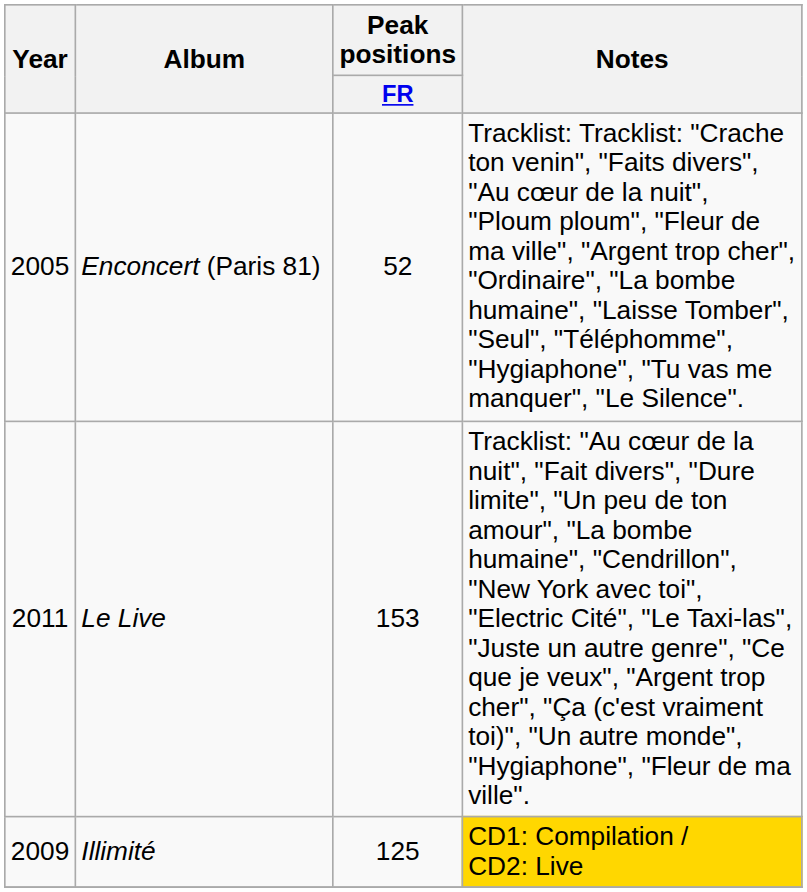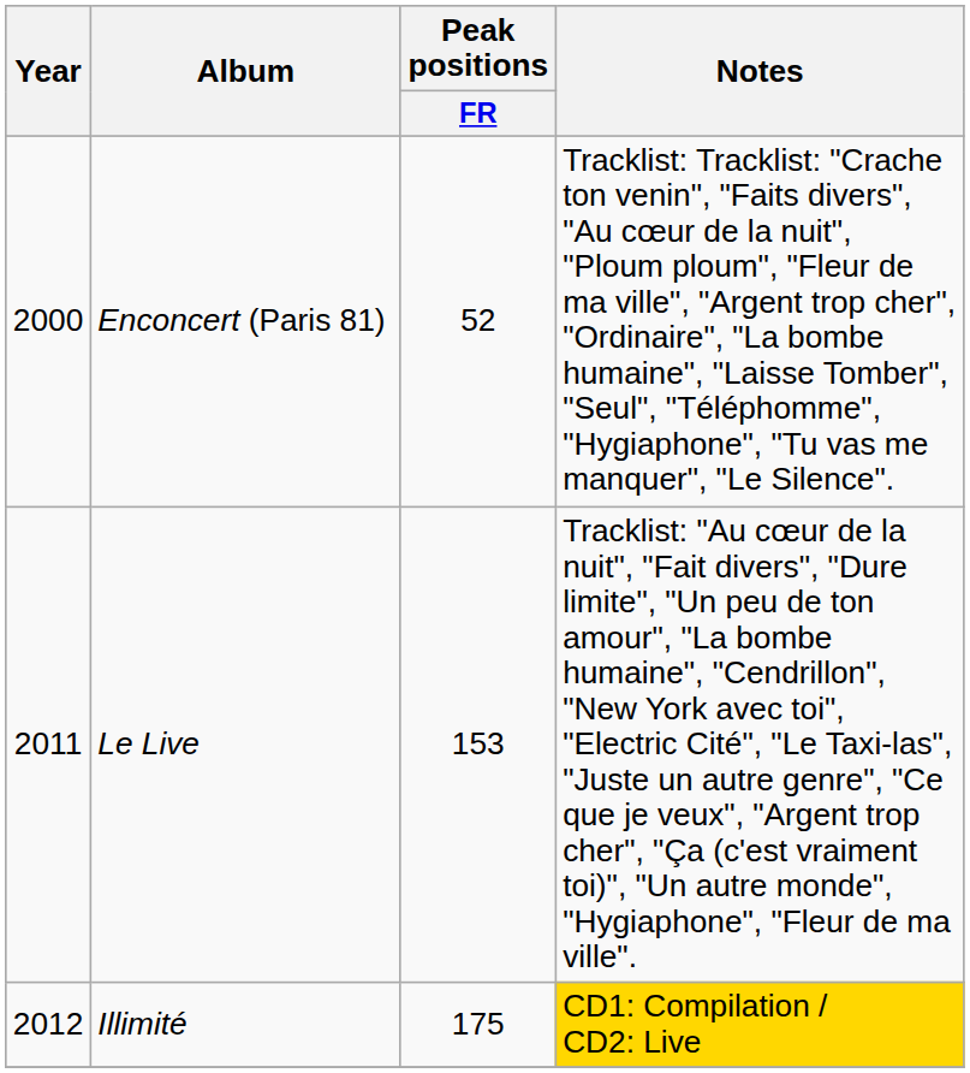Enconcert (Paris 81) | Year: 2005 -> 2000
Illimité | Year: 2009 -> 2012
Illimité | Peak positions / FR: 125 -> 175
